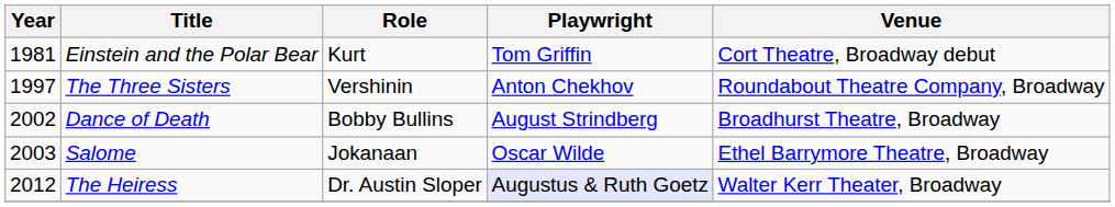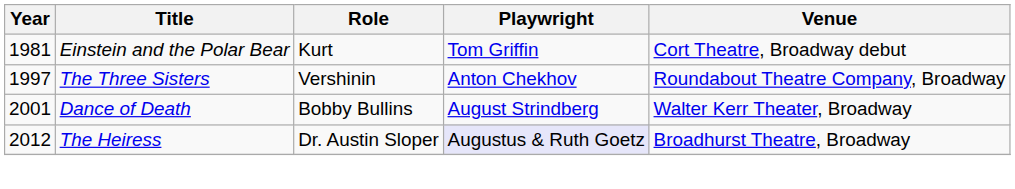Dance of Death | Year: 2002 -> 2001
Dance of Death | Venue: Broadhurst Theatre, Broadway -> Walter Kerr Theater, Broadway
- row: 2003 | Salome | Jokanaan | Oscar Wilde | Ethel Barrymore Theatre, Broadway
The Heiress | Venue: Walter Kerr Theater, Broadway -> Broadhurst Theatre, Broadway
